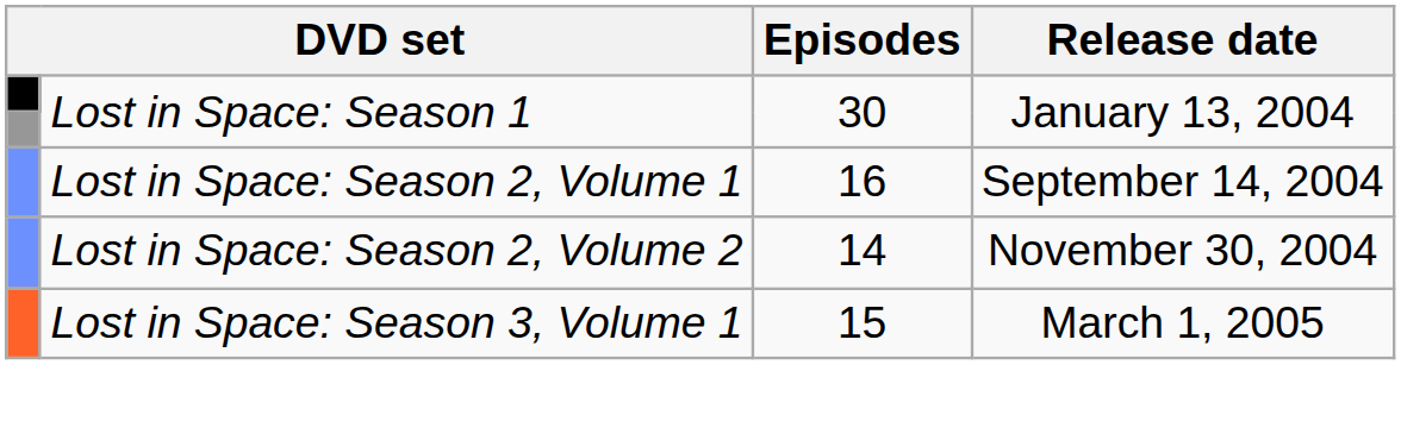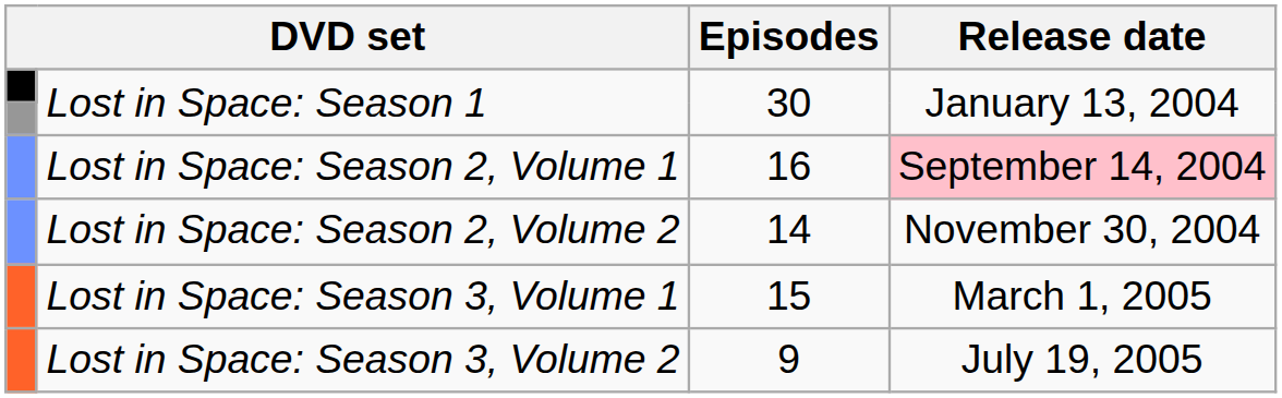Lost in Space: Season 2, Volume 1 | Release date: no background -> pink background
+ row: Lost in Space: Season 3, Volume 2 | 9 | July 19, 2005
